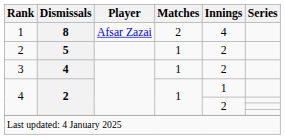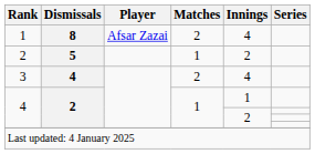3 | Matches: 1 -> 2
3 | Innings: 2 -> 4
